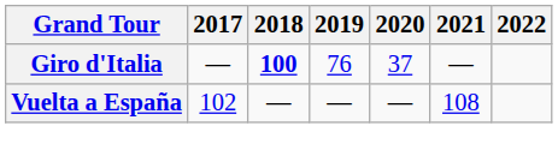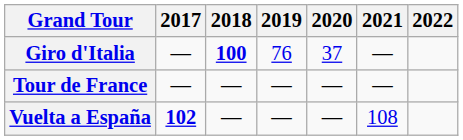+ row: Tour de France | — | — | — | — | —
Vuelta a España | 2017: normal -> bold
